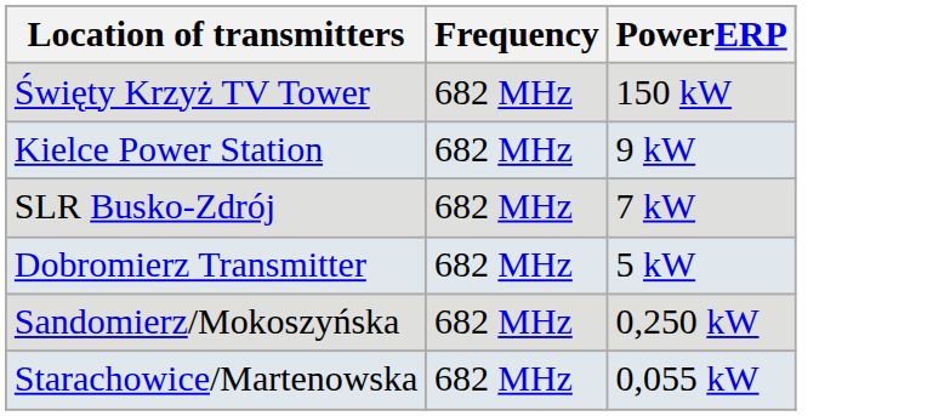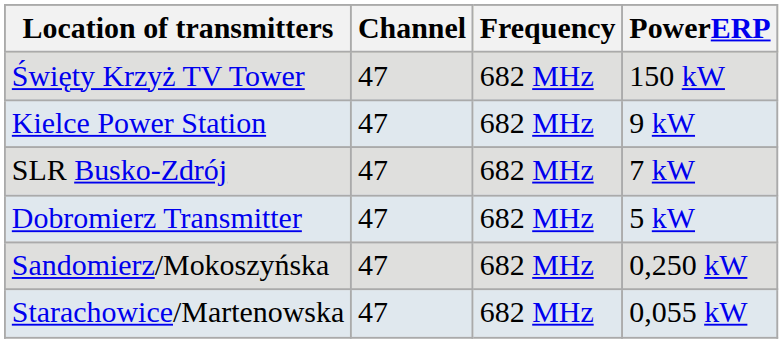+ column: Channel | 47 | 47 | 47 | 47 | 47 | 47
